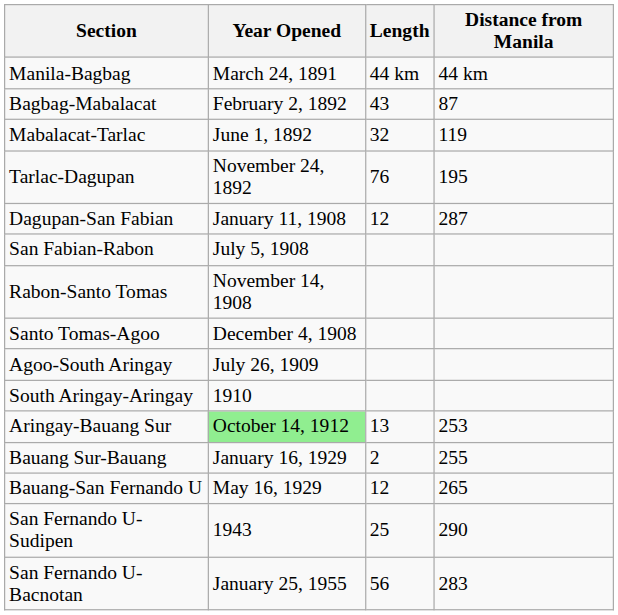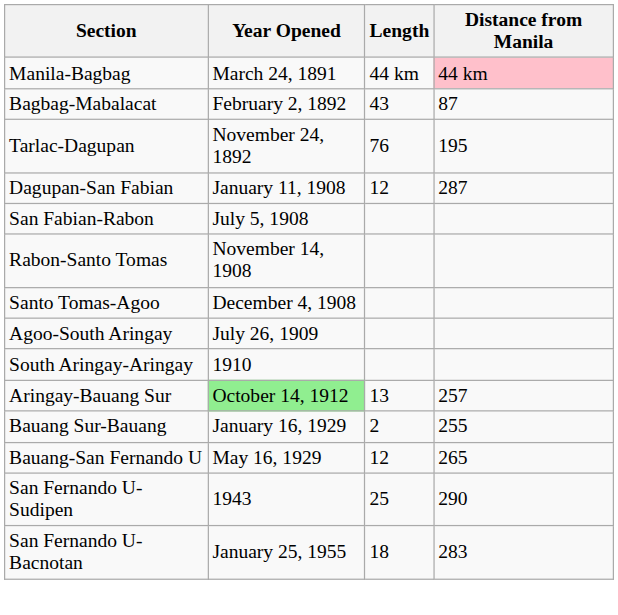Manila-Bagbag | Distance from Manila: no background -> pink background
- row: Mabalacat-Tarlac | June 1, 1892 | 32 | 119
Aringay-Bauang Sur | Distance from Manila: 253 -> 257
San Fernando U-Bacnotan | Length: 56 -> 18
